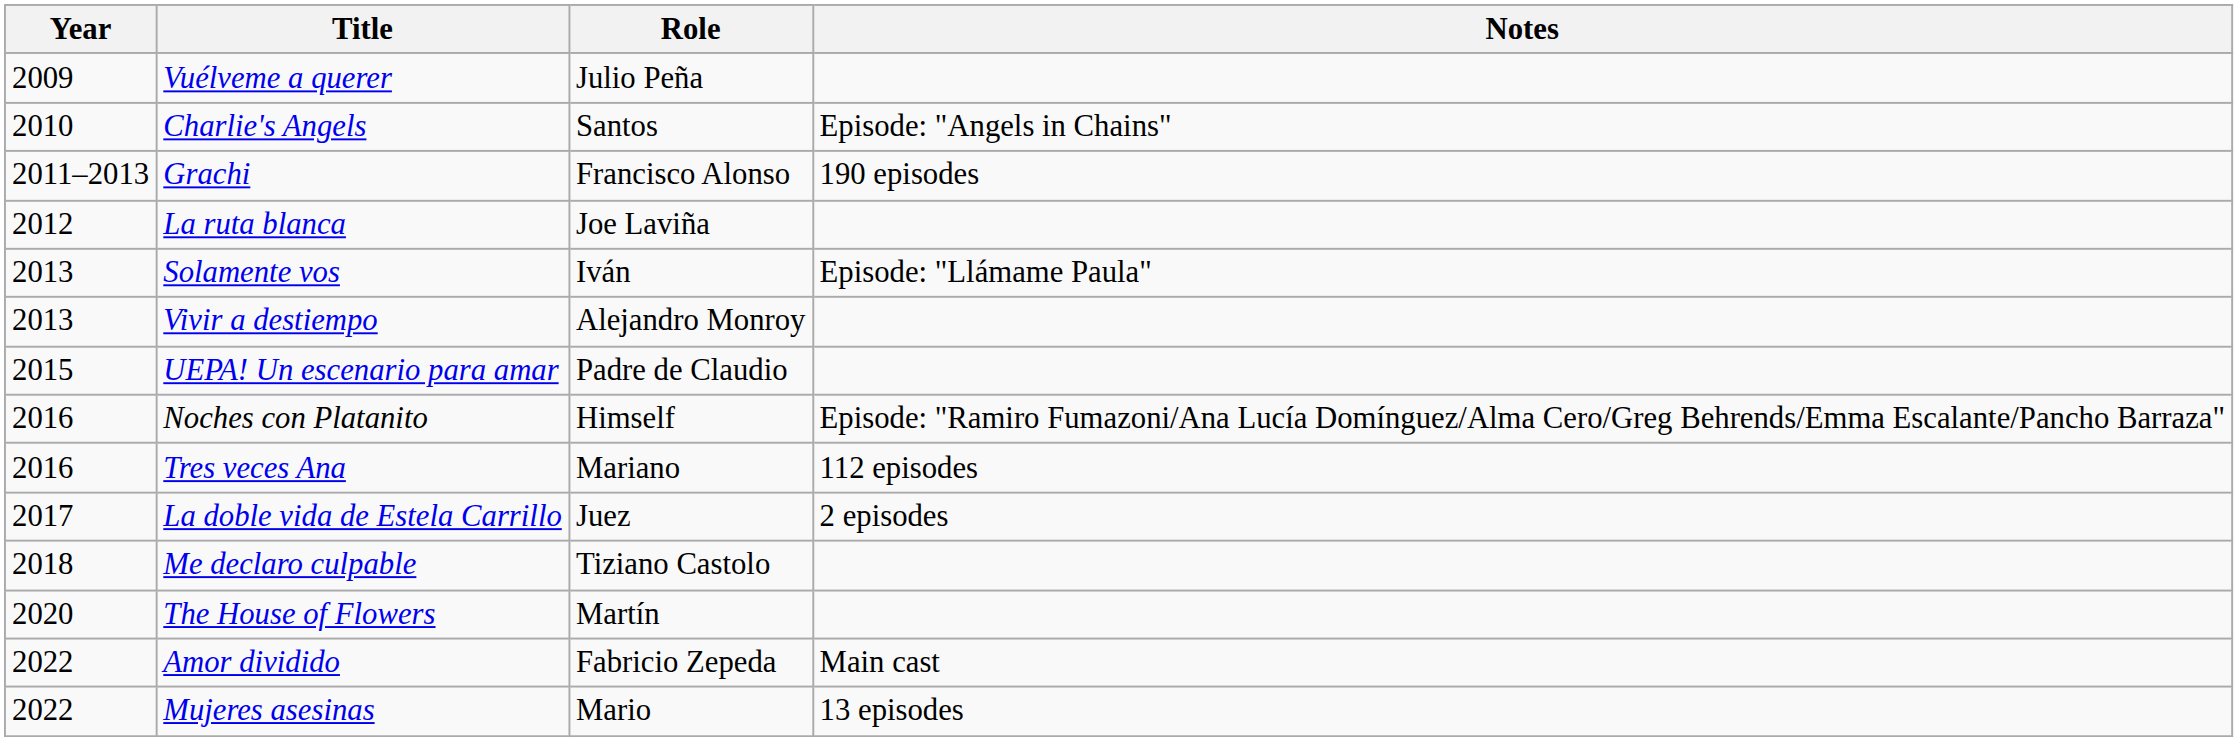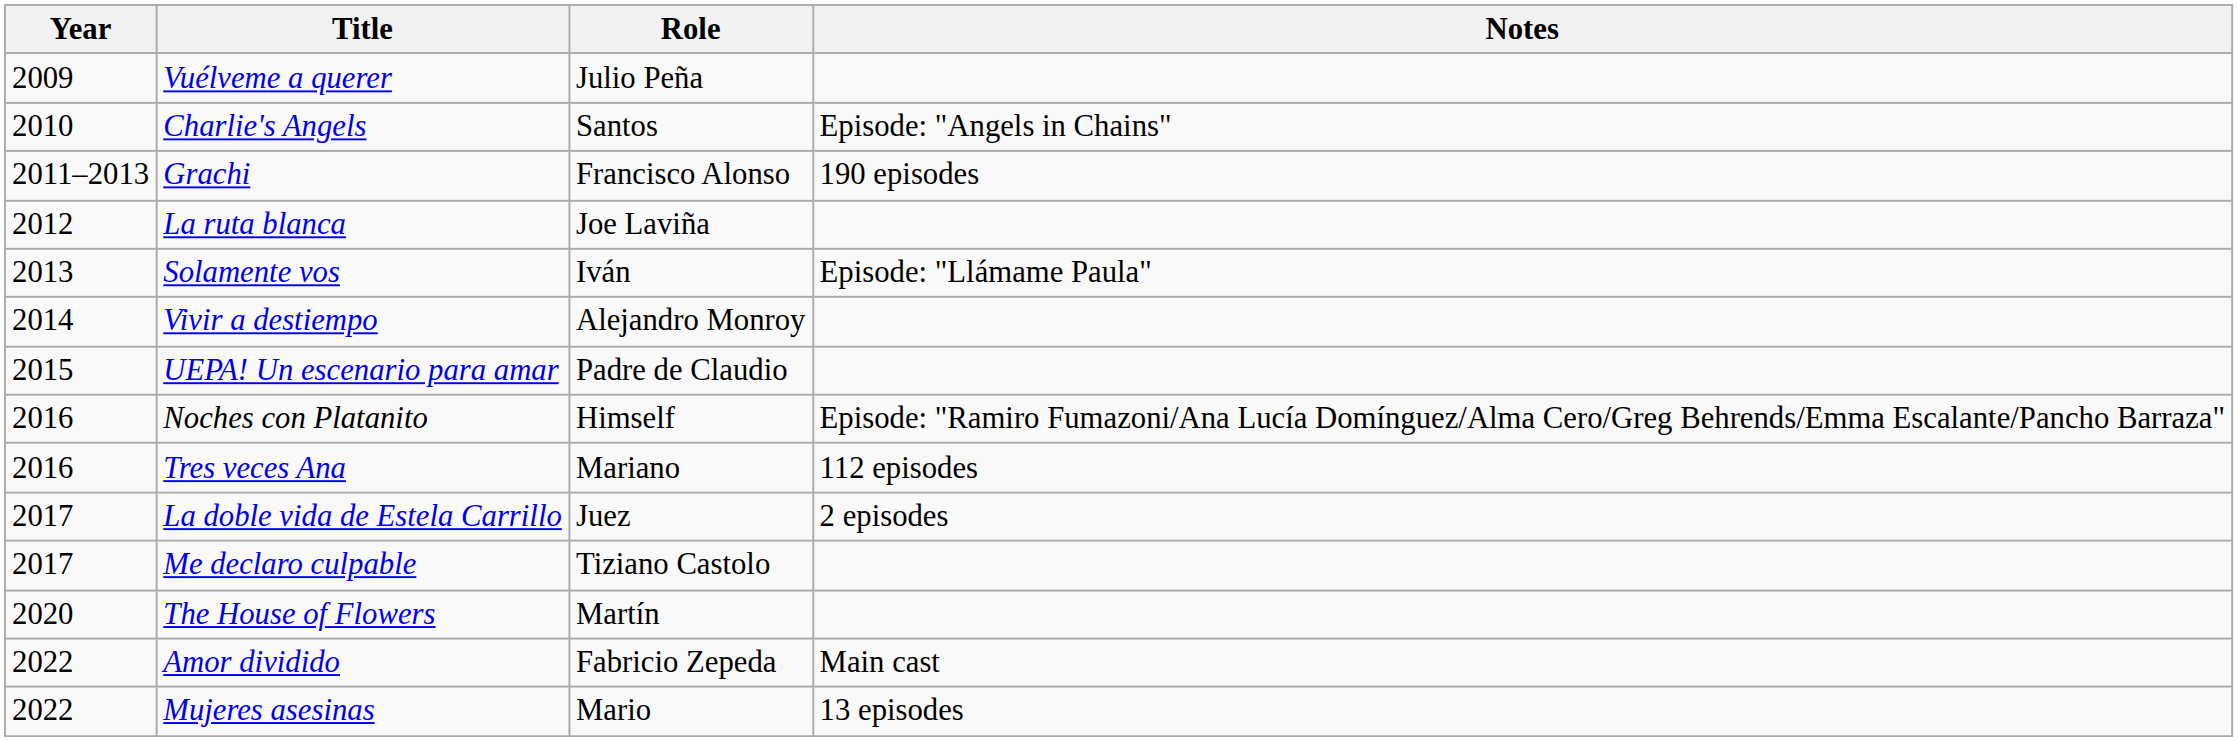Vivir a destiempo | Year: 2013 -> 2014
Me declaro culpable | Year: 2018 -> 2017
